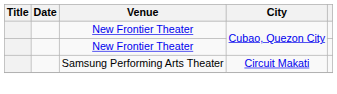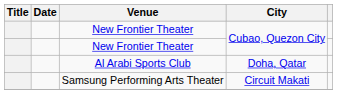+ row: Al Arabi Sports Club | Doha, Qatar
